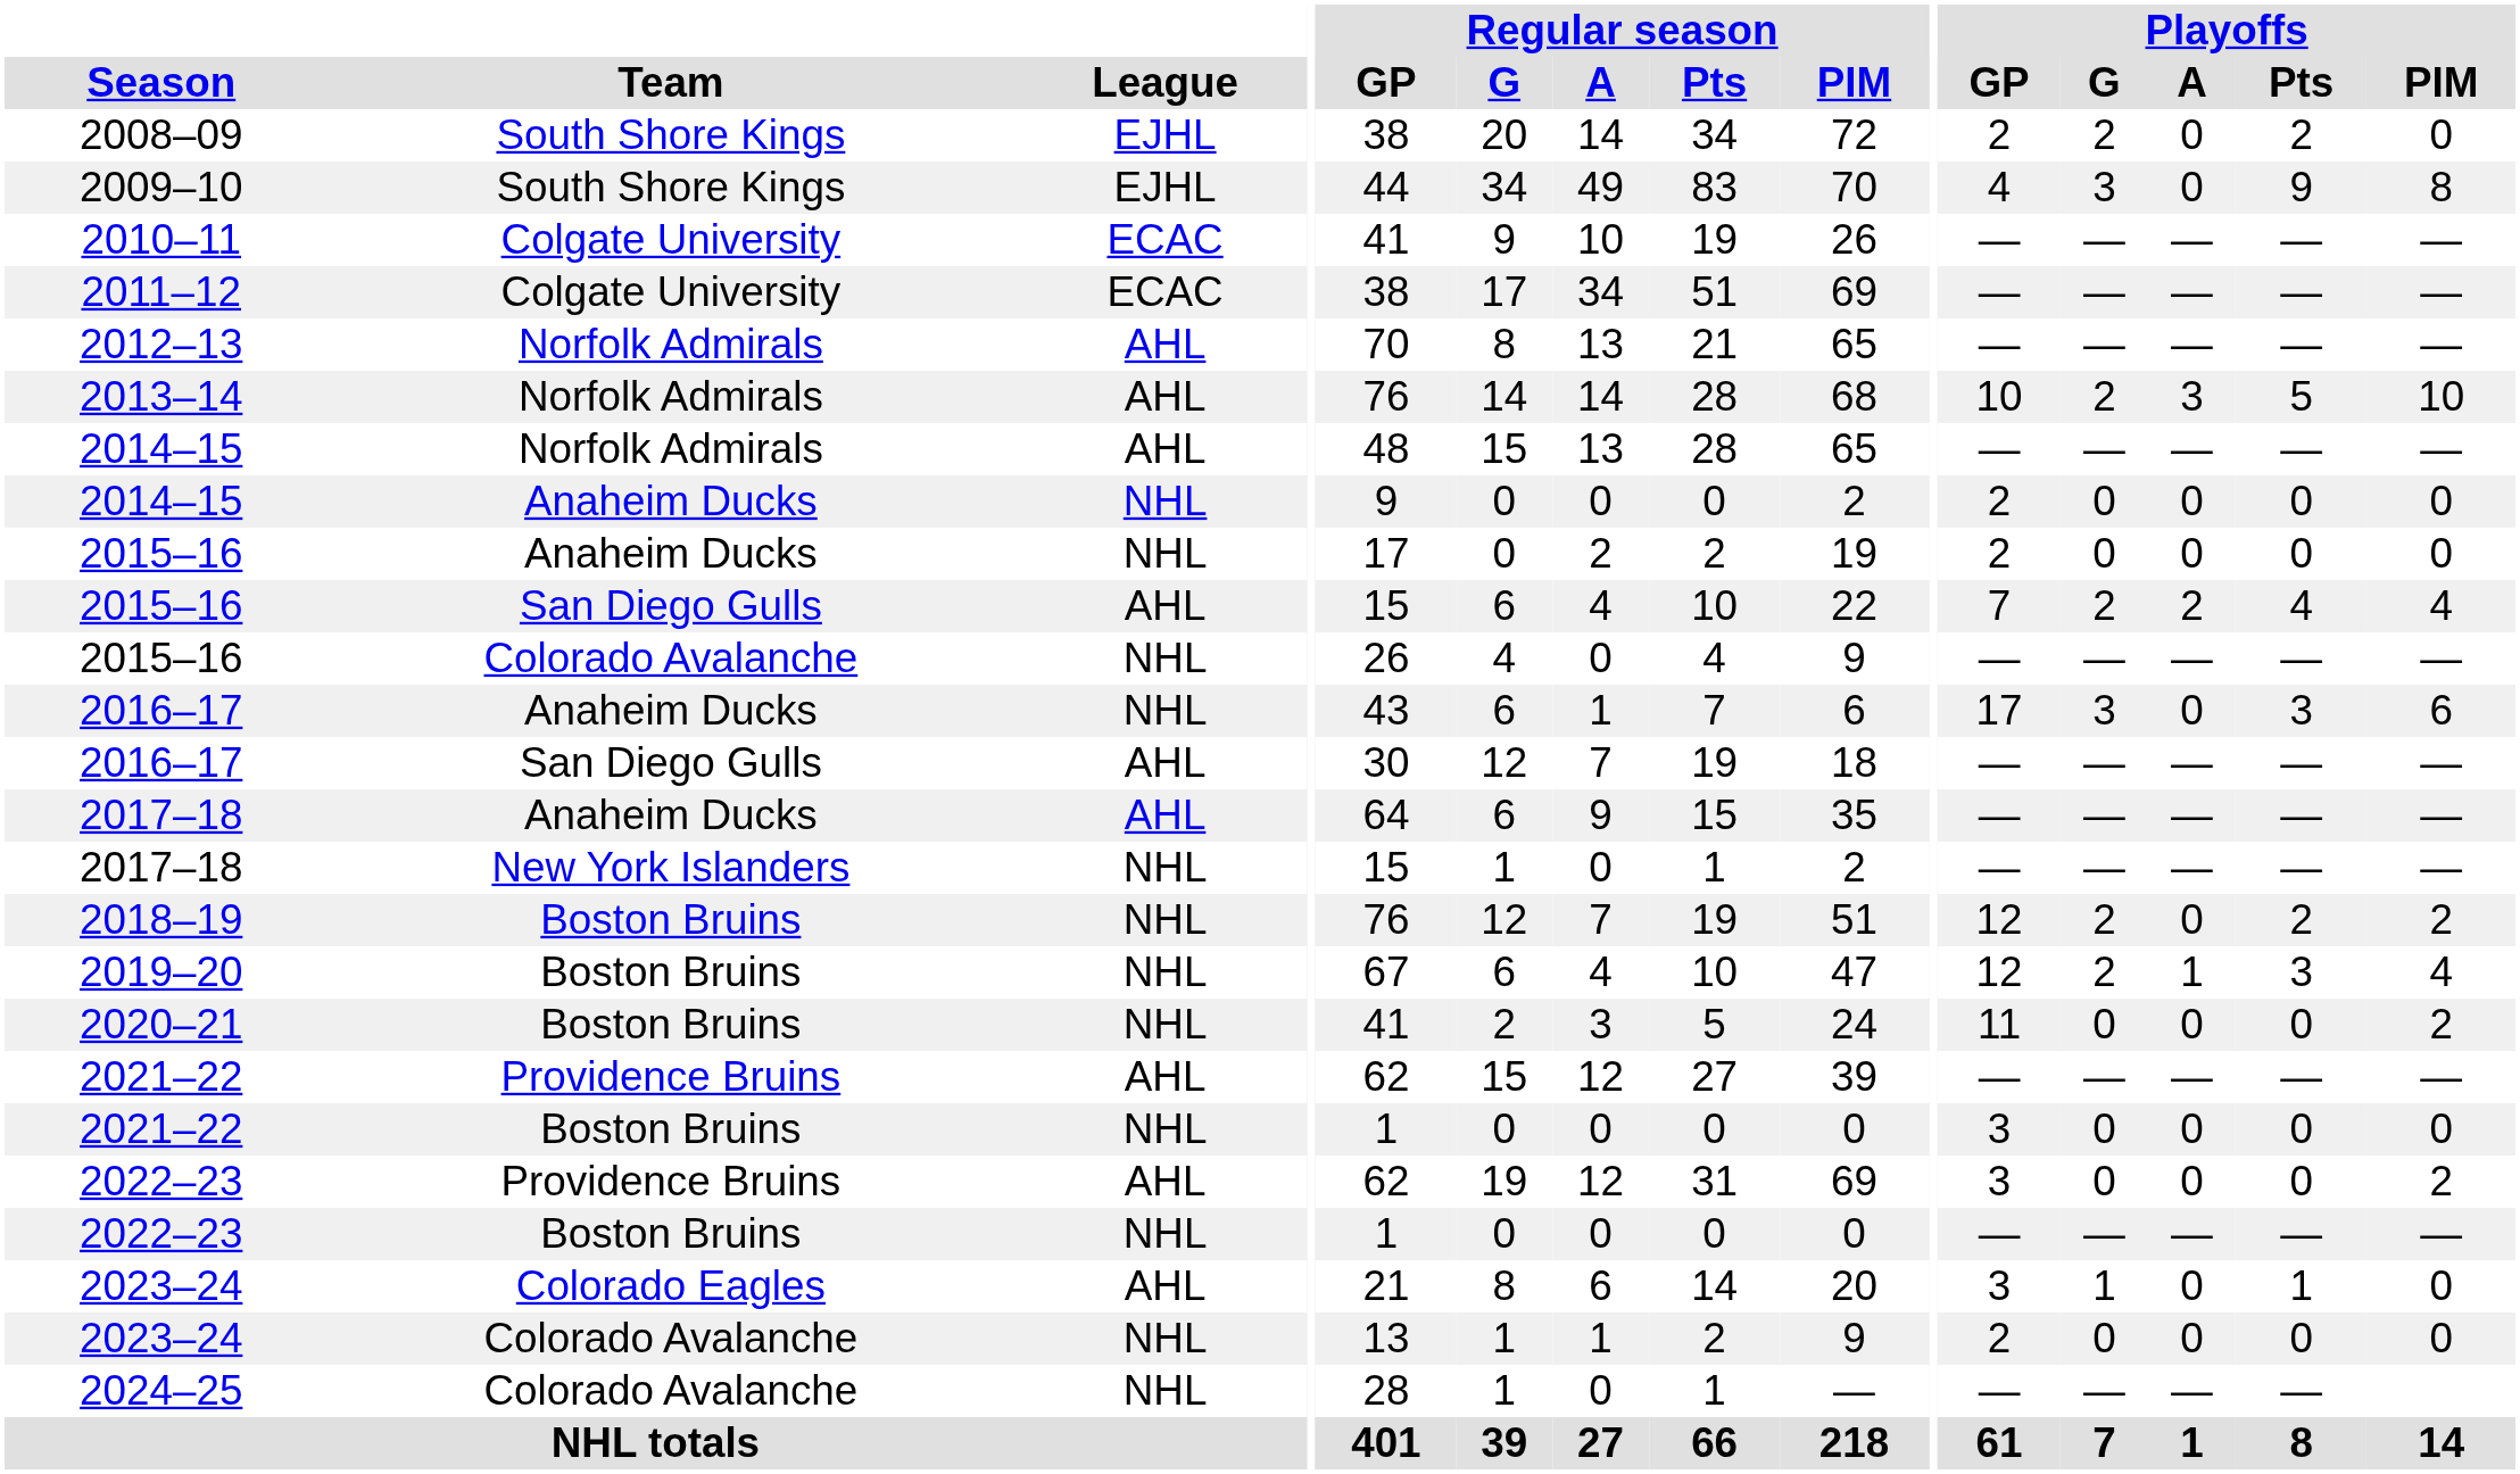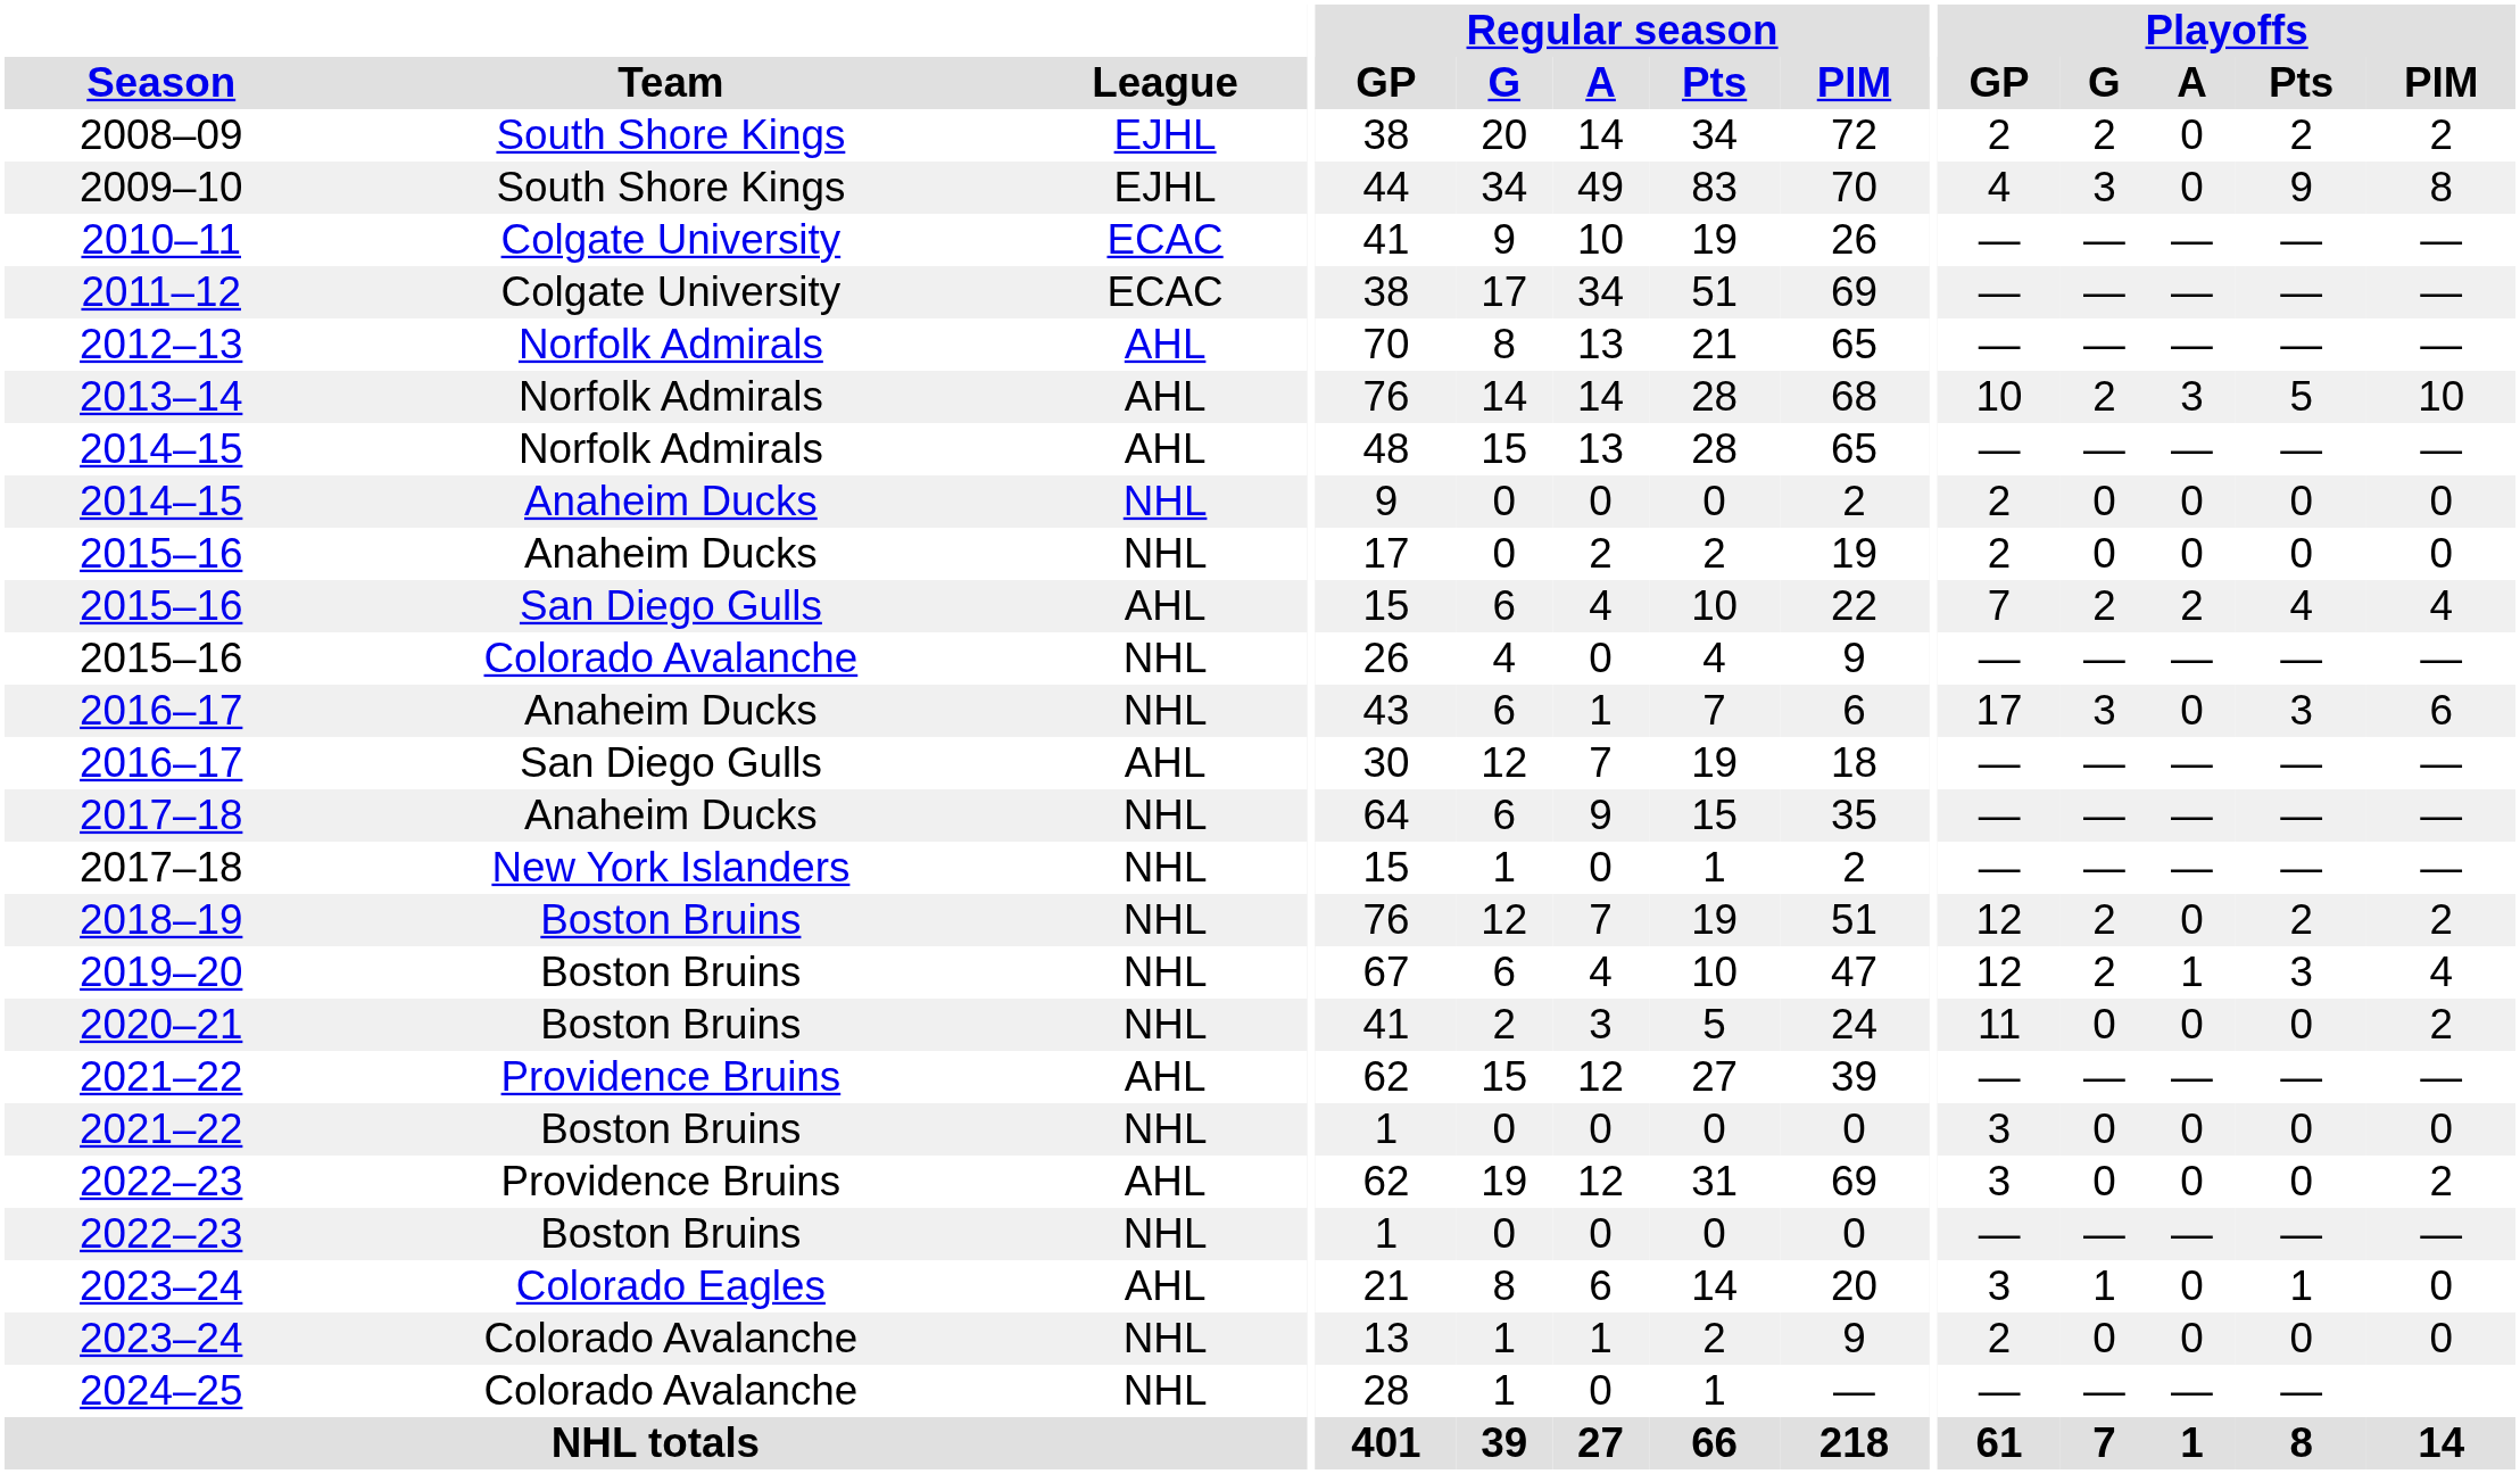2008–09 | Playoffs / PIM: 0 -> 2
2017–18 / Anaheim Ducks | League: AHL -> NHL
